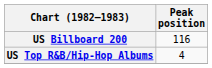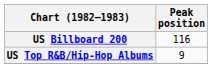US Top R&B/Hip-Hop Albums | Peak position: 4 -> 9
